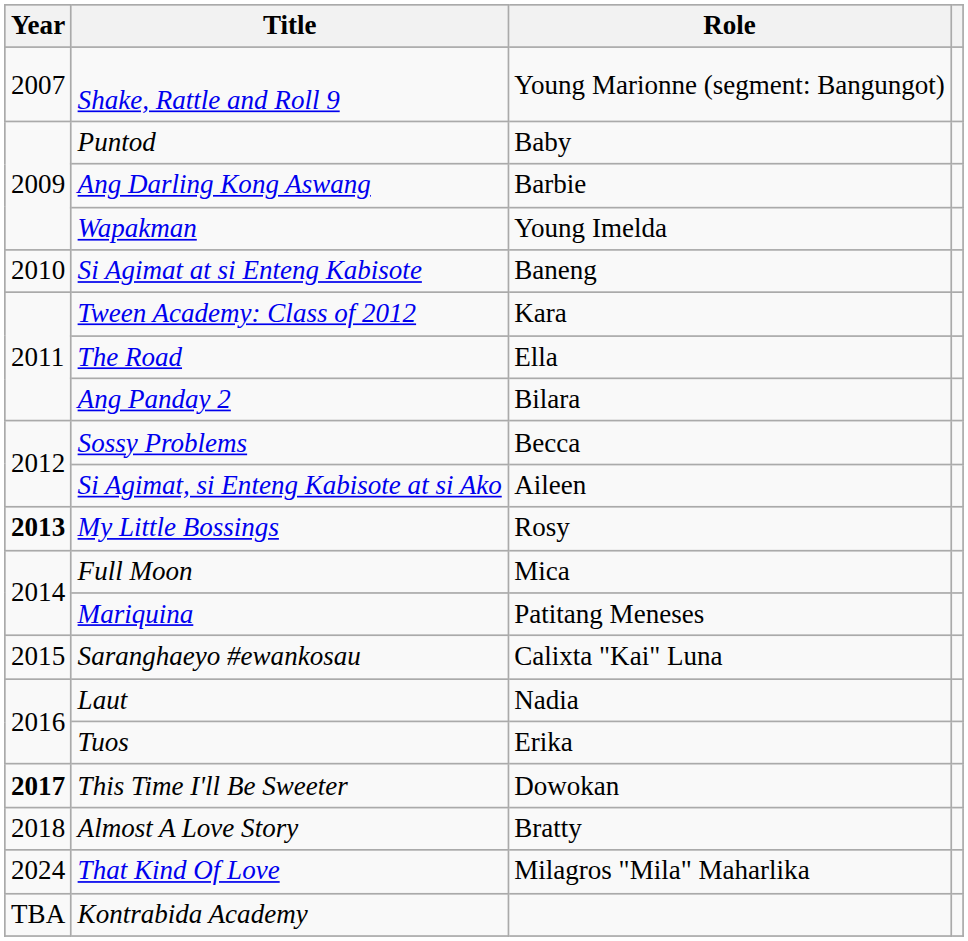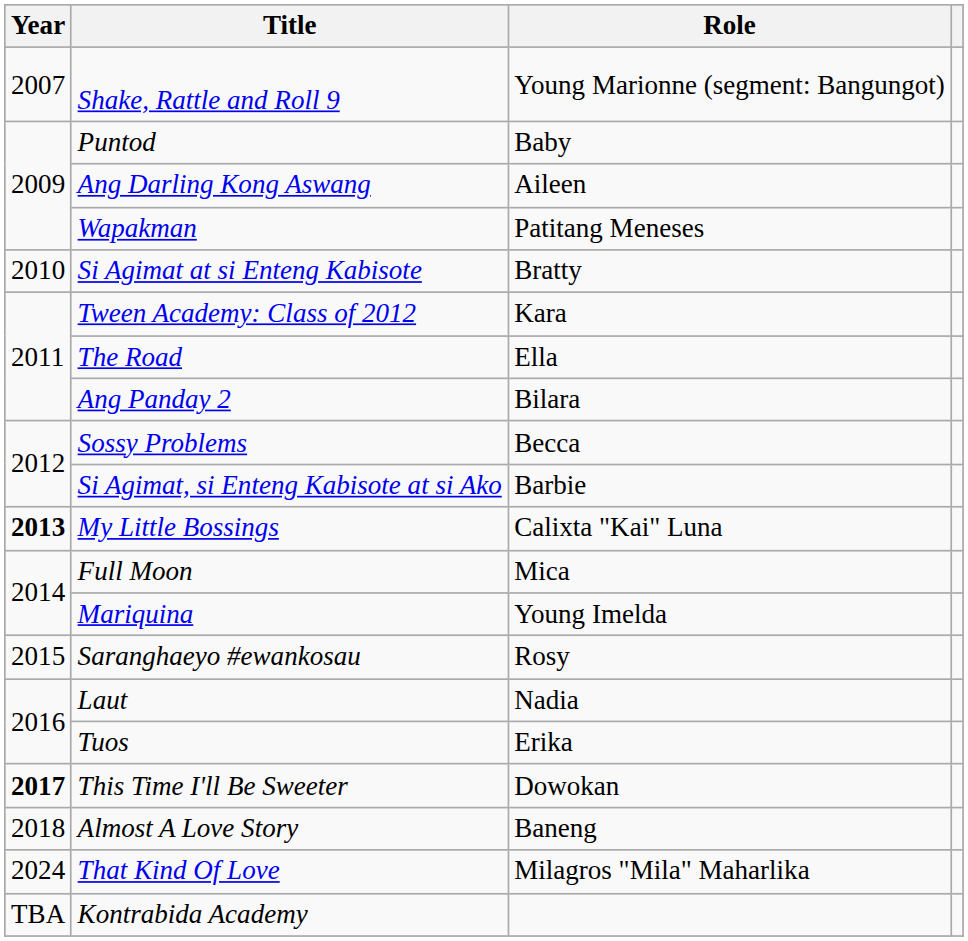Ang Darling Kong Aswang | Role: Barbie -> Aileen
Wapakman | Role: Young Imelda -> Patitang Meneses
Si Agimat at si Enteng Kabisote | Role: Baneng -> Bratty
Si Agimat, si Enteng Kabisote at si Ako | Role: Aileen -> Barbie
My Little Bossings | Role: Rosy -> Calixta "Kai" Luna
Mariquina | Role: Patitang Meneses -> Young Imelda
Saranghaeyo #ewankosau | Role: Calixta "Kai" Luna -> Rosy
Almost A Love Story | Role: Bratty -> Baneng
